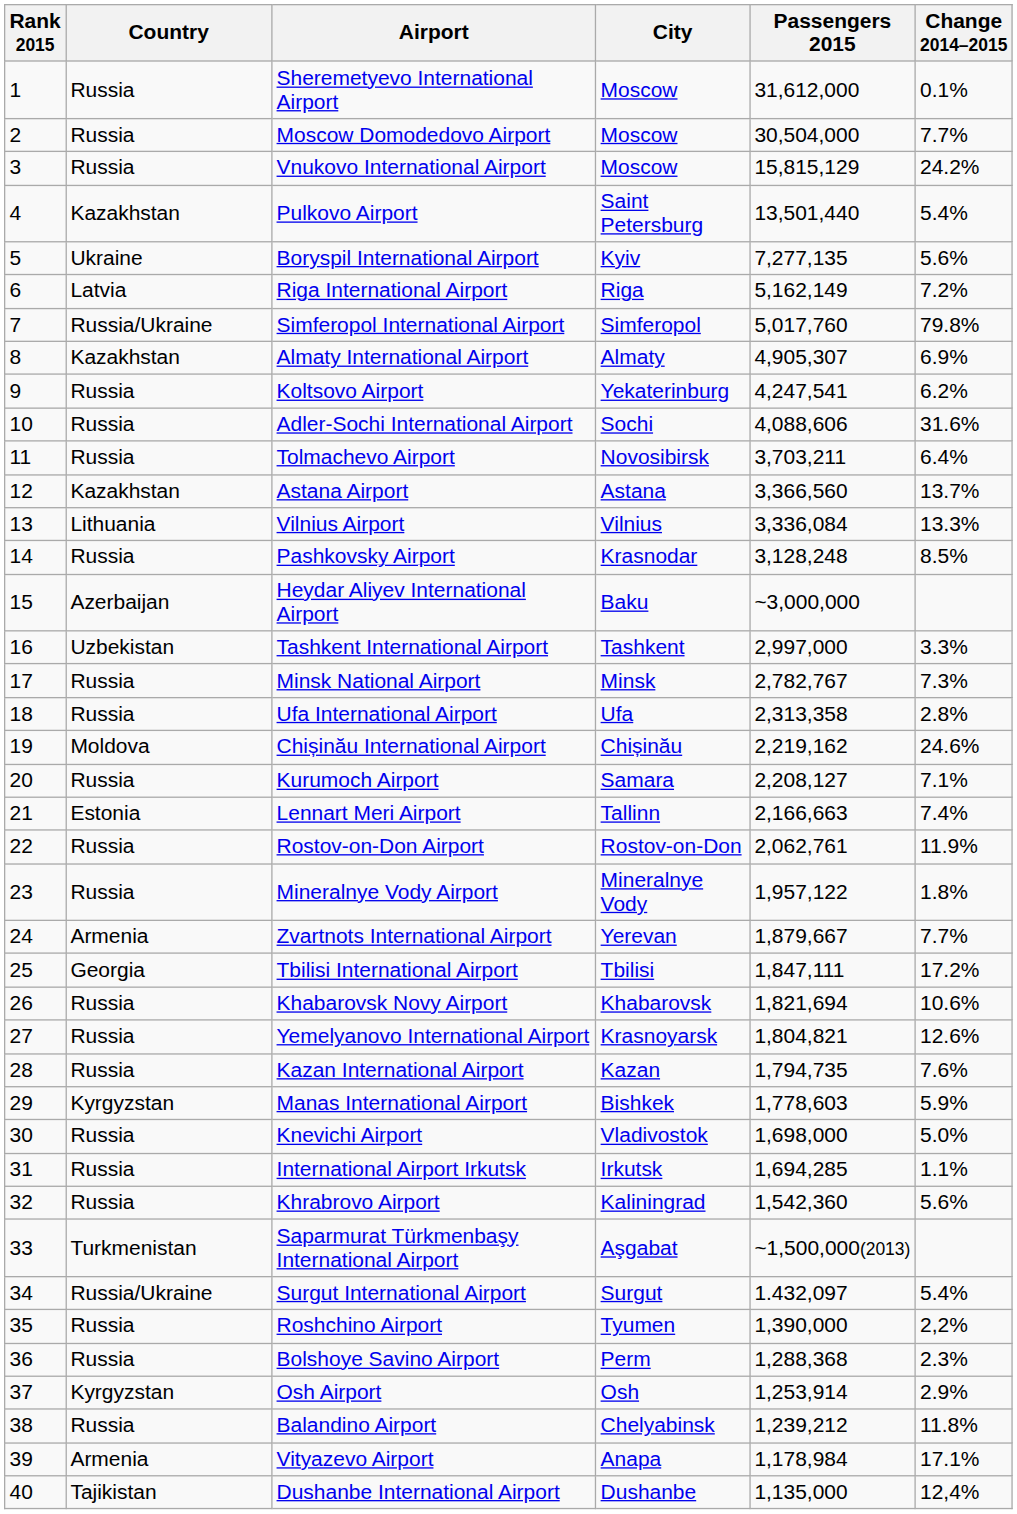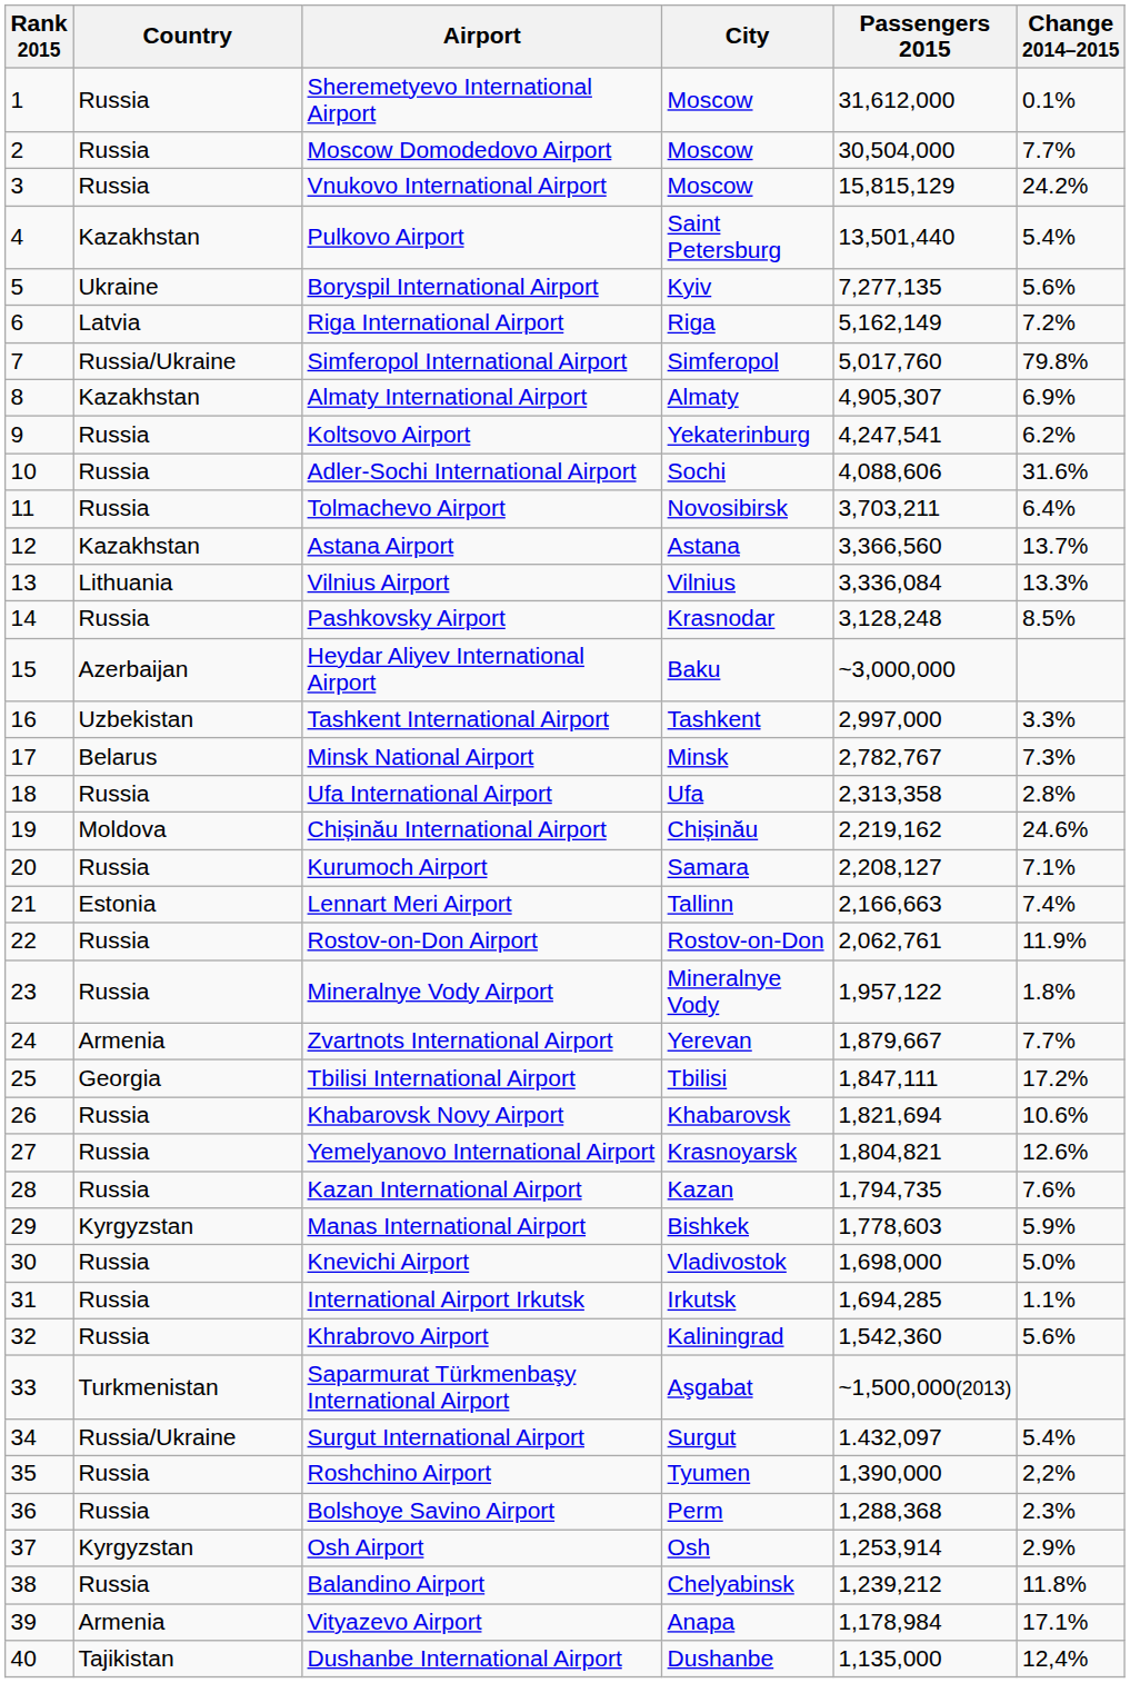Minsk National Airport | Country: Russia -> Belarus
